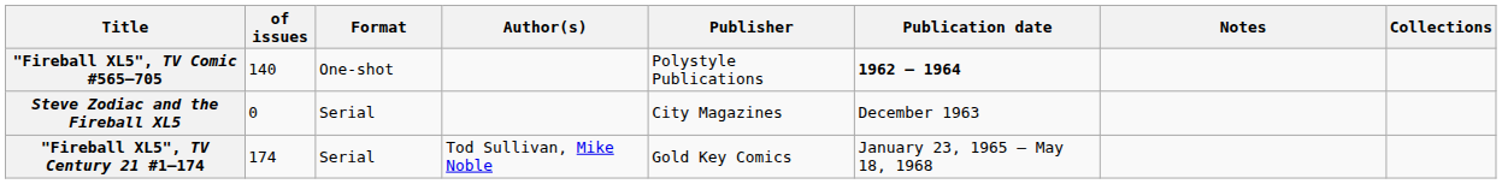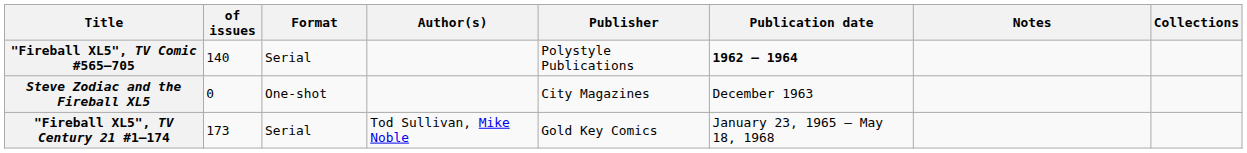"Fireball XL5", TV Comic #565–705 | Format: One-shot -> Serial
Steve Zodiac and the Fireball XL5 | Format: Serial -> One-shot
"Fireball XL5", TV Century 21 #1–174 | of issues: 174 -> 173
